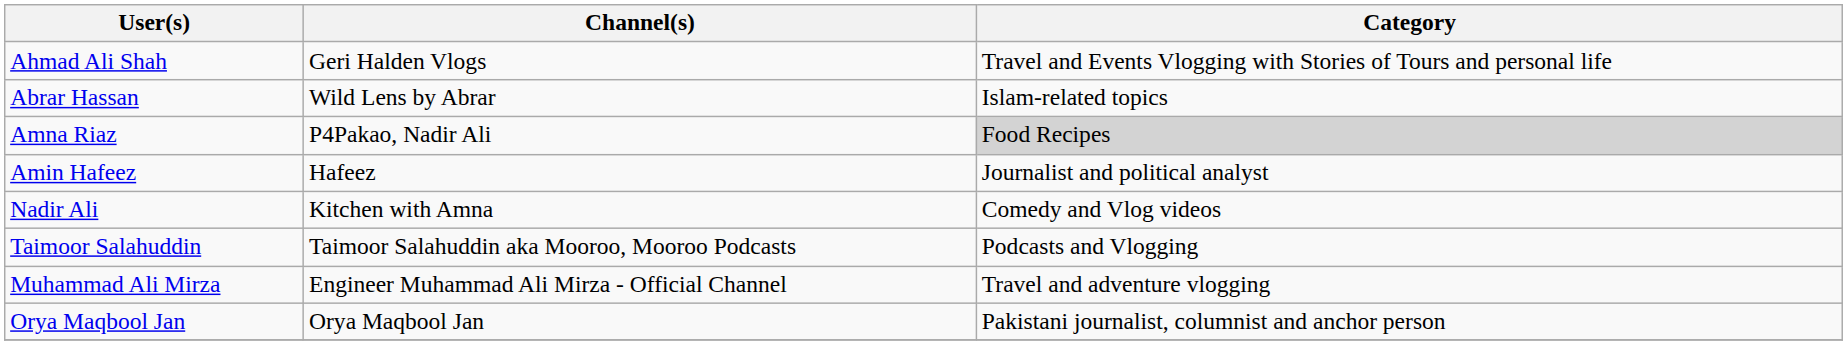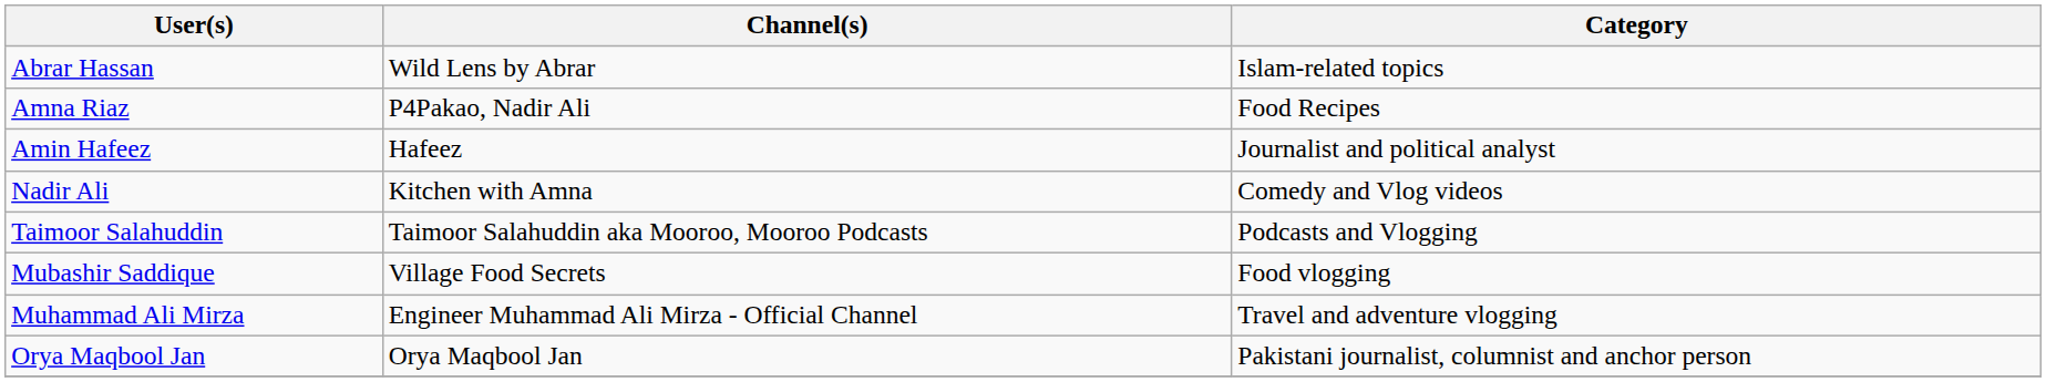- row: Ahmad Ali Shah | Geri Halden Vlogs | Travel and Events Vlogging with Stories of Tours and personal life
Amna Riaz | Category: lightgrey background -> no background
+ row: Mubashir Saddique | Village Food Secrets | Food vlogging
